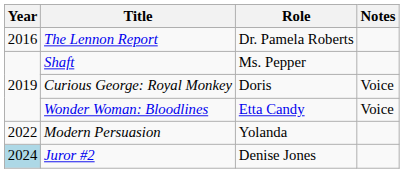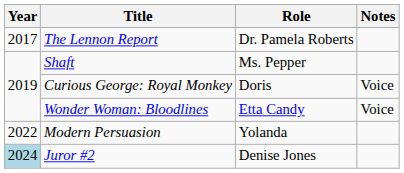The Lennon Report | Year: 2016 -> 2017
